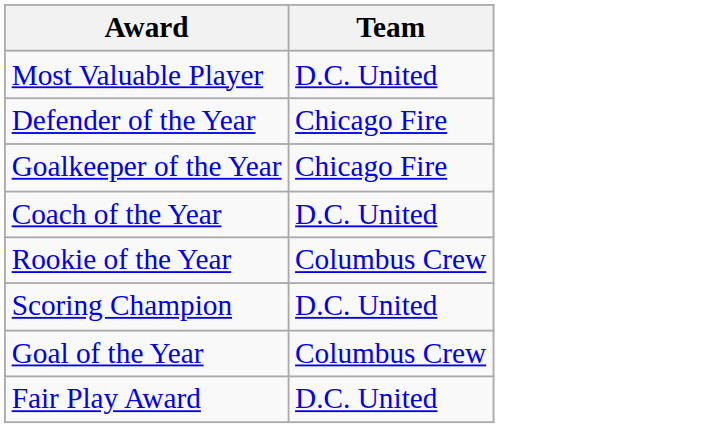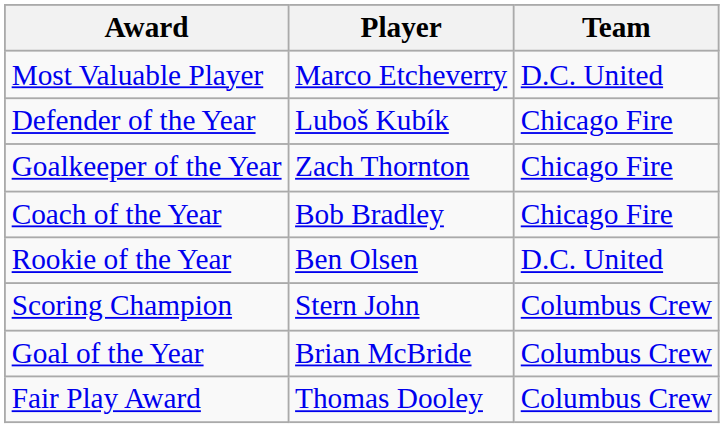+ column: Player | Marco Etcheverry | Luboš Kubík | Zach Thornton | Bob Bradley | Ben Olsen | Stern John | Brian McBride | Thomas Dooley
Coach of the Year | Team: D.C. United -> Chicago Fire
Rookie of the Year | Team: Columbus Crew -> D.C. United
Scoring Champion | Team: D.C. United -> Columbus Crew
Fair Play Award | Team: D.C. United -> Columbus Crew
